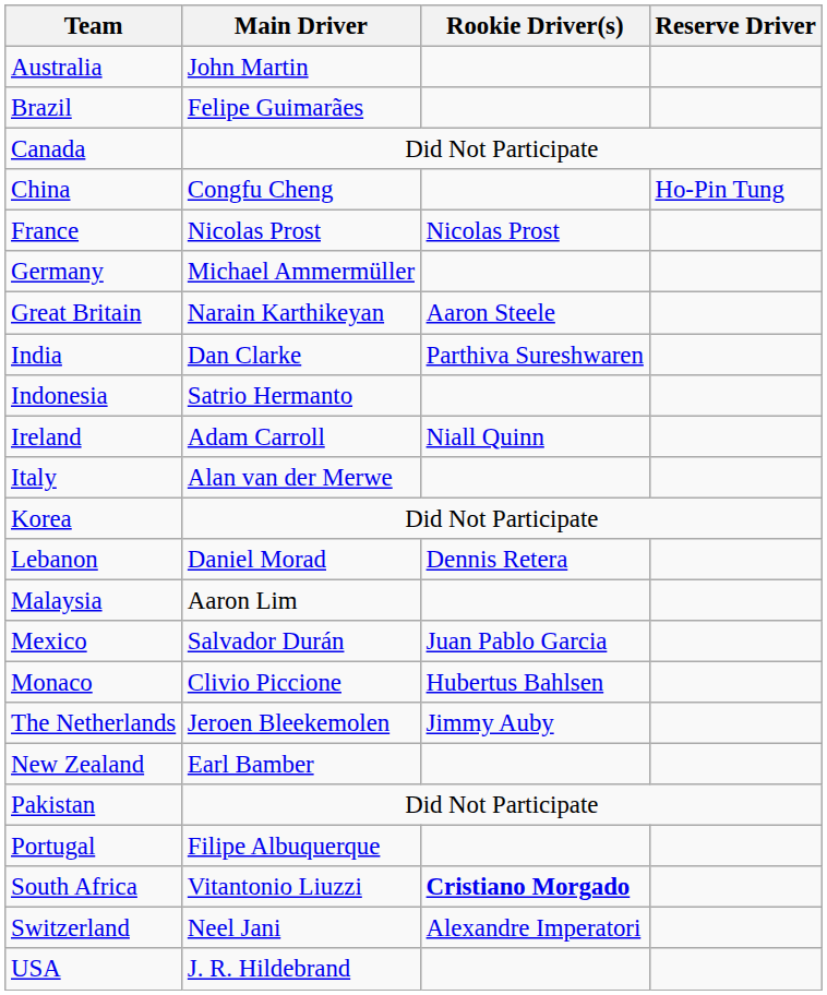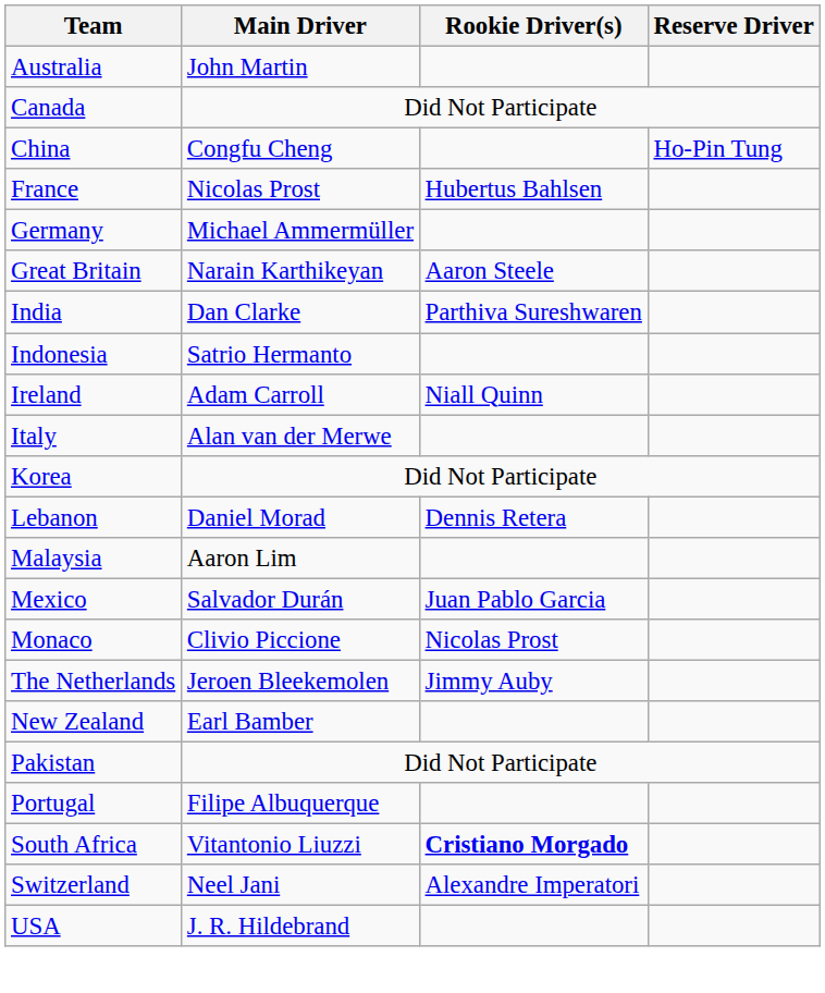- row: Brazil | Felipe Guimarães
France | Rookie Driver(s): Nicolas Prost -> Hubertus Bahlsen
Monaco | Rookie Driver(s): Hubertus Bahlsen -> Nicolas Prost
